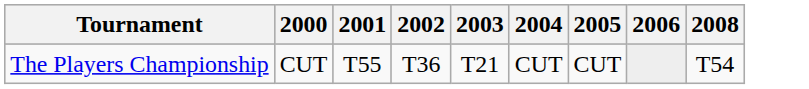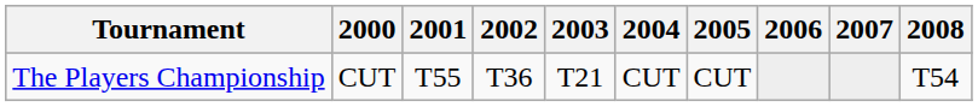+ column: 2007
